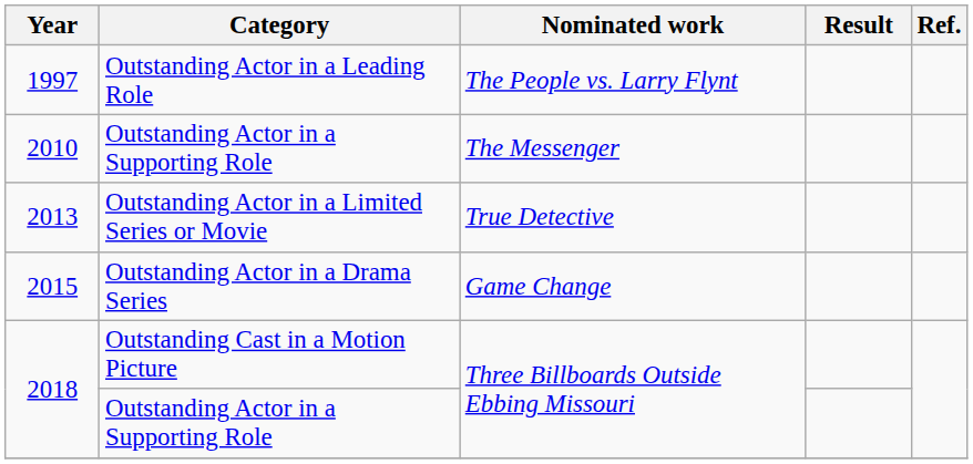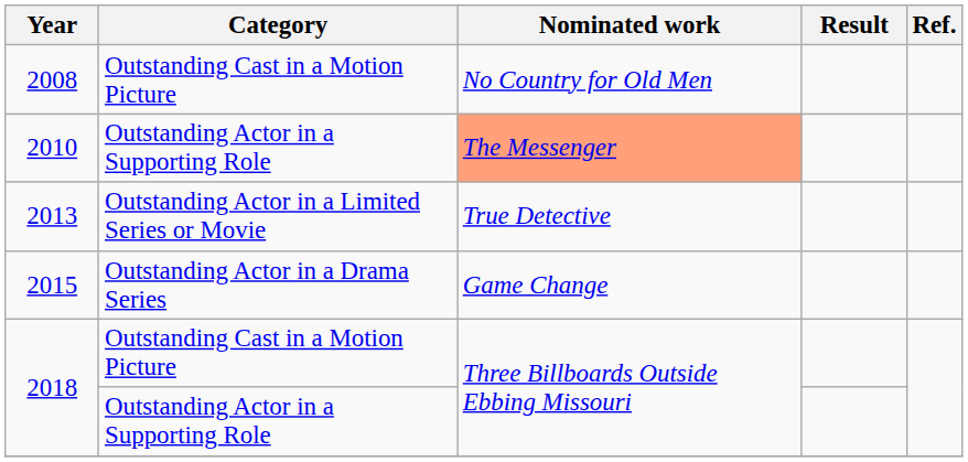- row: 1997 | Outstanding Actor in a Leading Role | The People vs. Larry Flynt
+ row: 2008 | Outstanding Cast in a Motion Picture | No Country for Old Men
2010 | Nominated work: no background -> lightsalmon background
